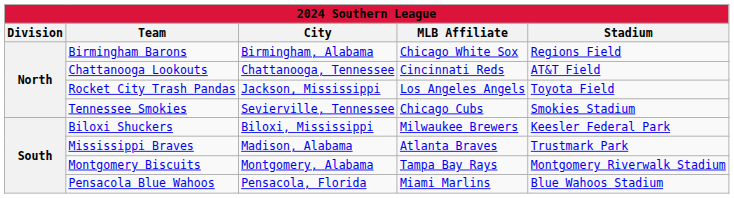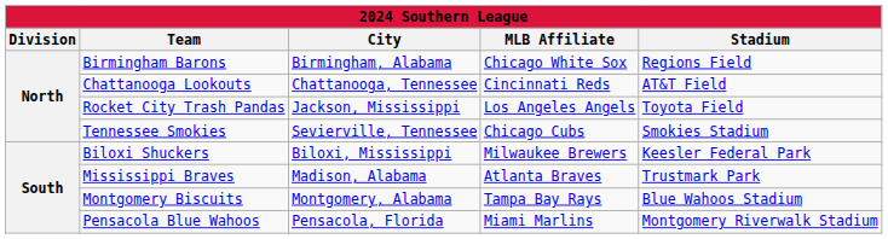Montgomery Biscuits | Stadium: Montgomery Riverwalk Stadium -> Blue Wahoos Stadium
Pensacola Blue Wahoos | Stadium: Blue Wahoos Stadium -> Montgomery Riverwalk Stadium
